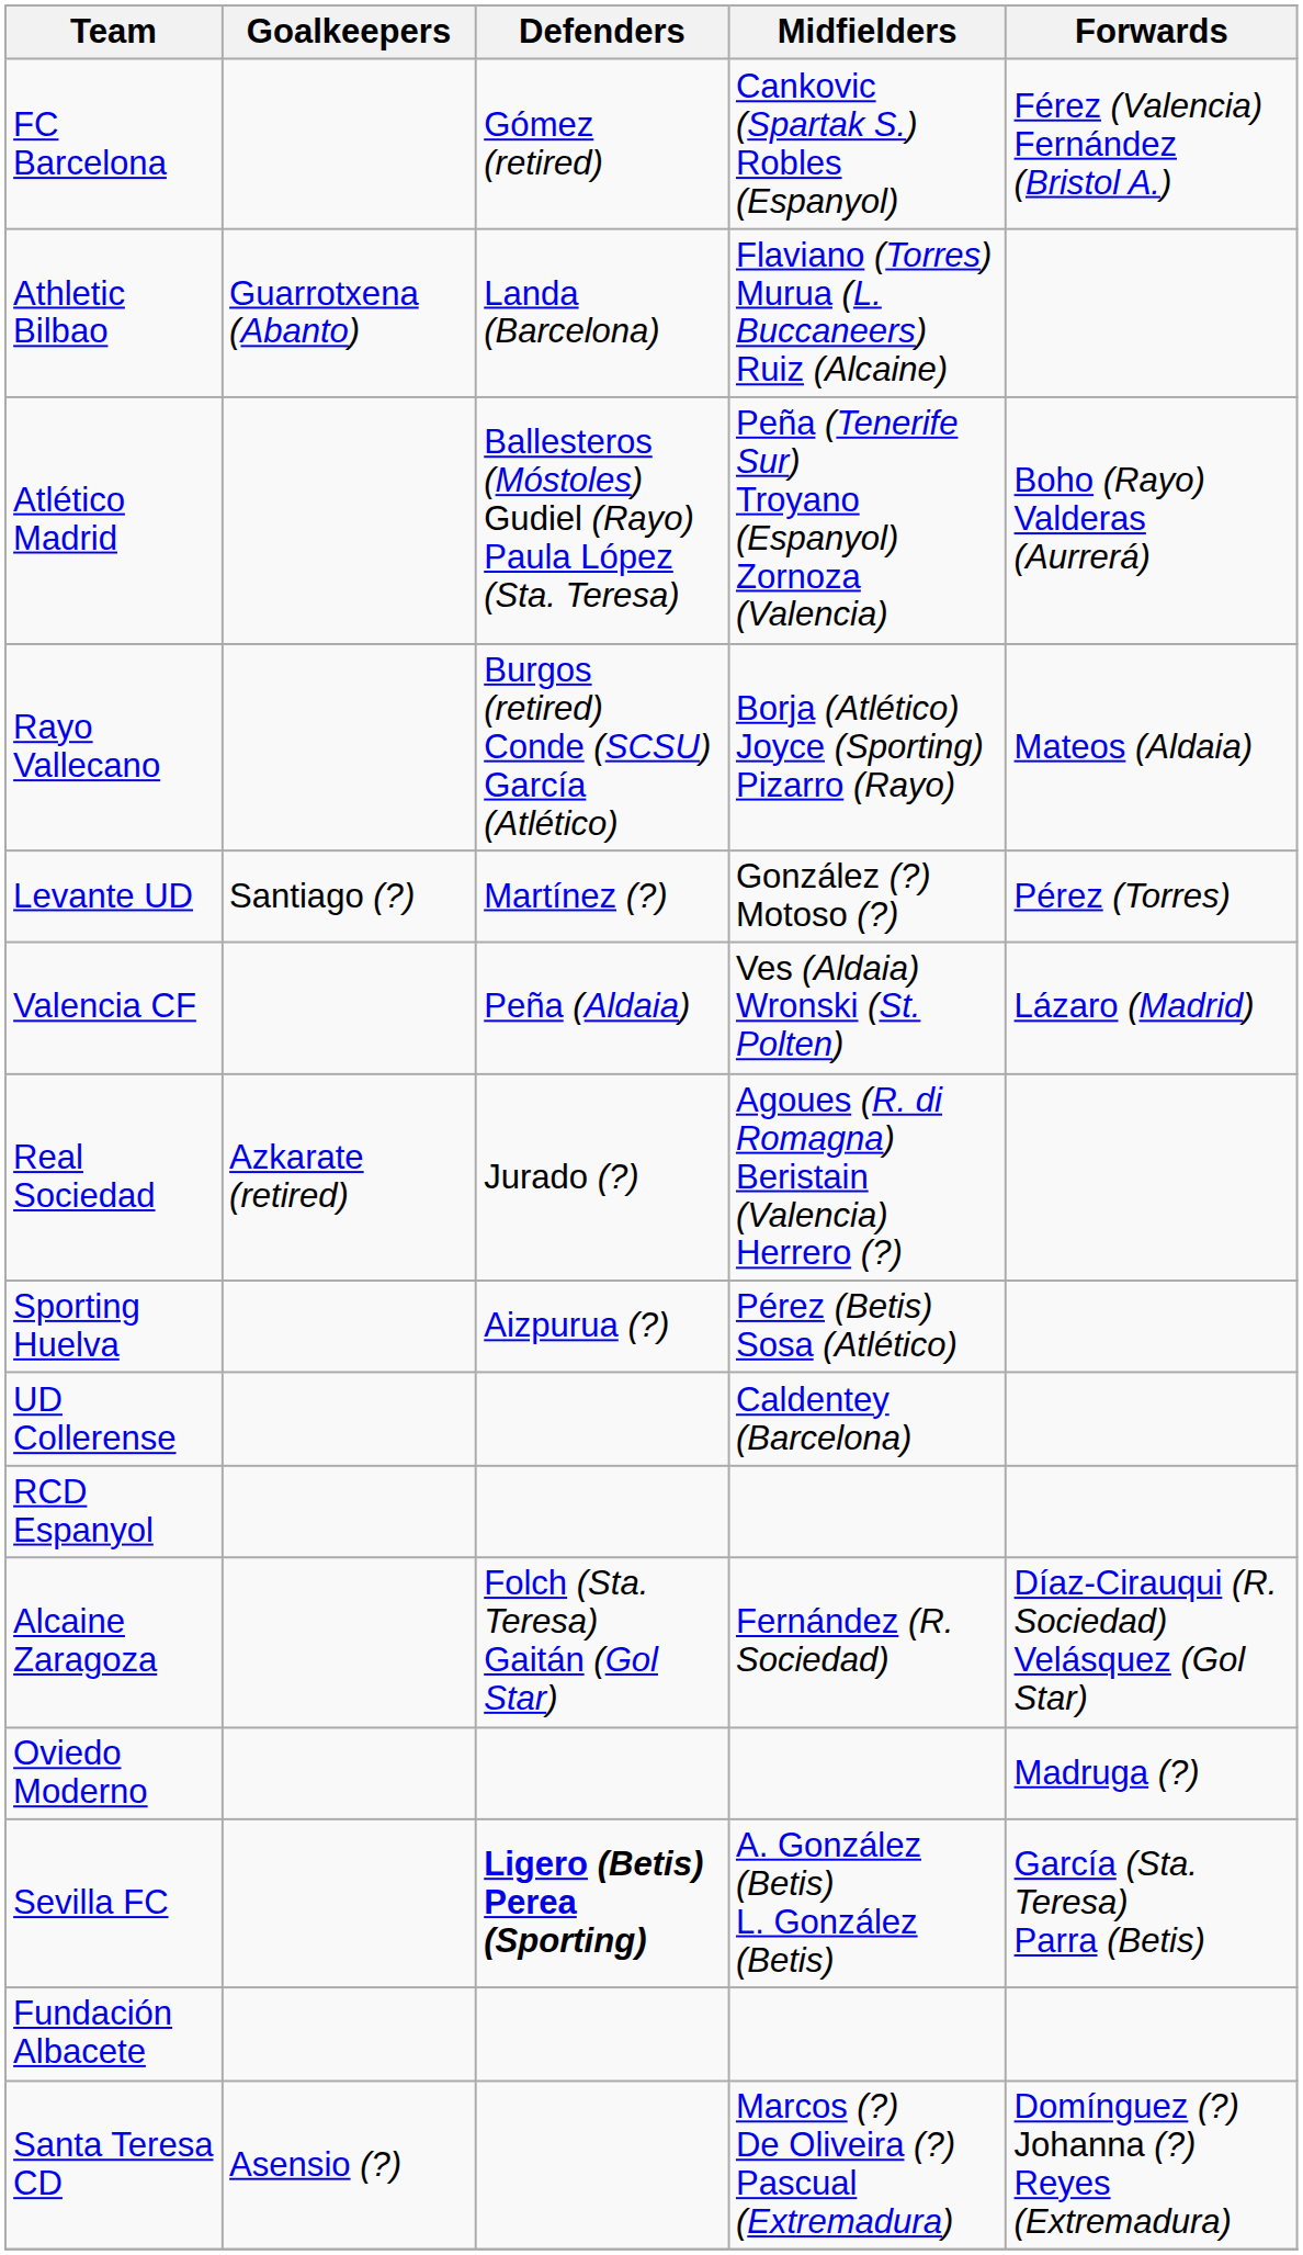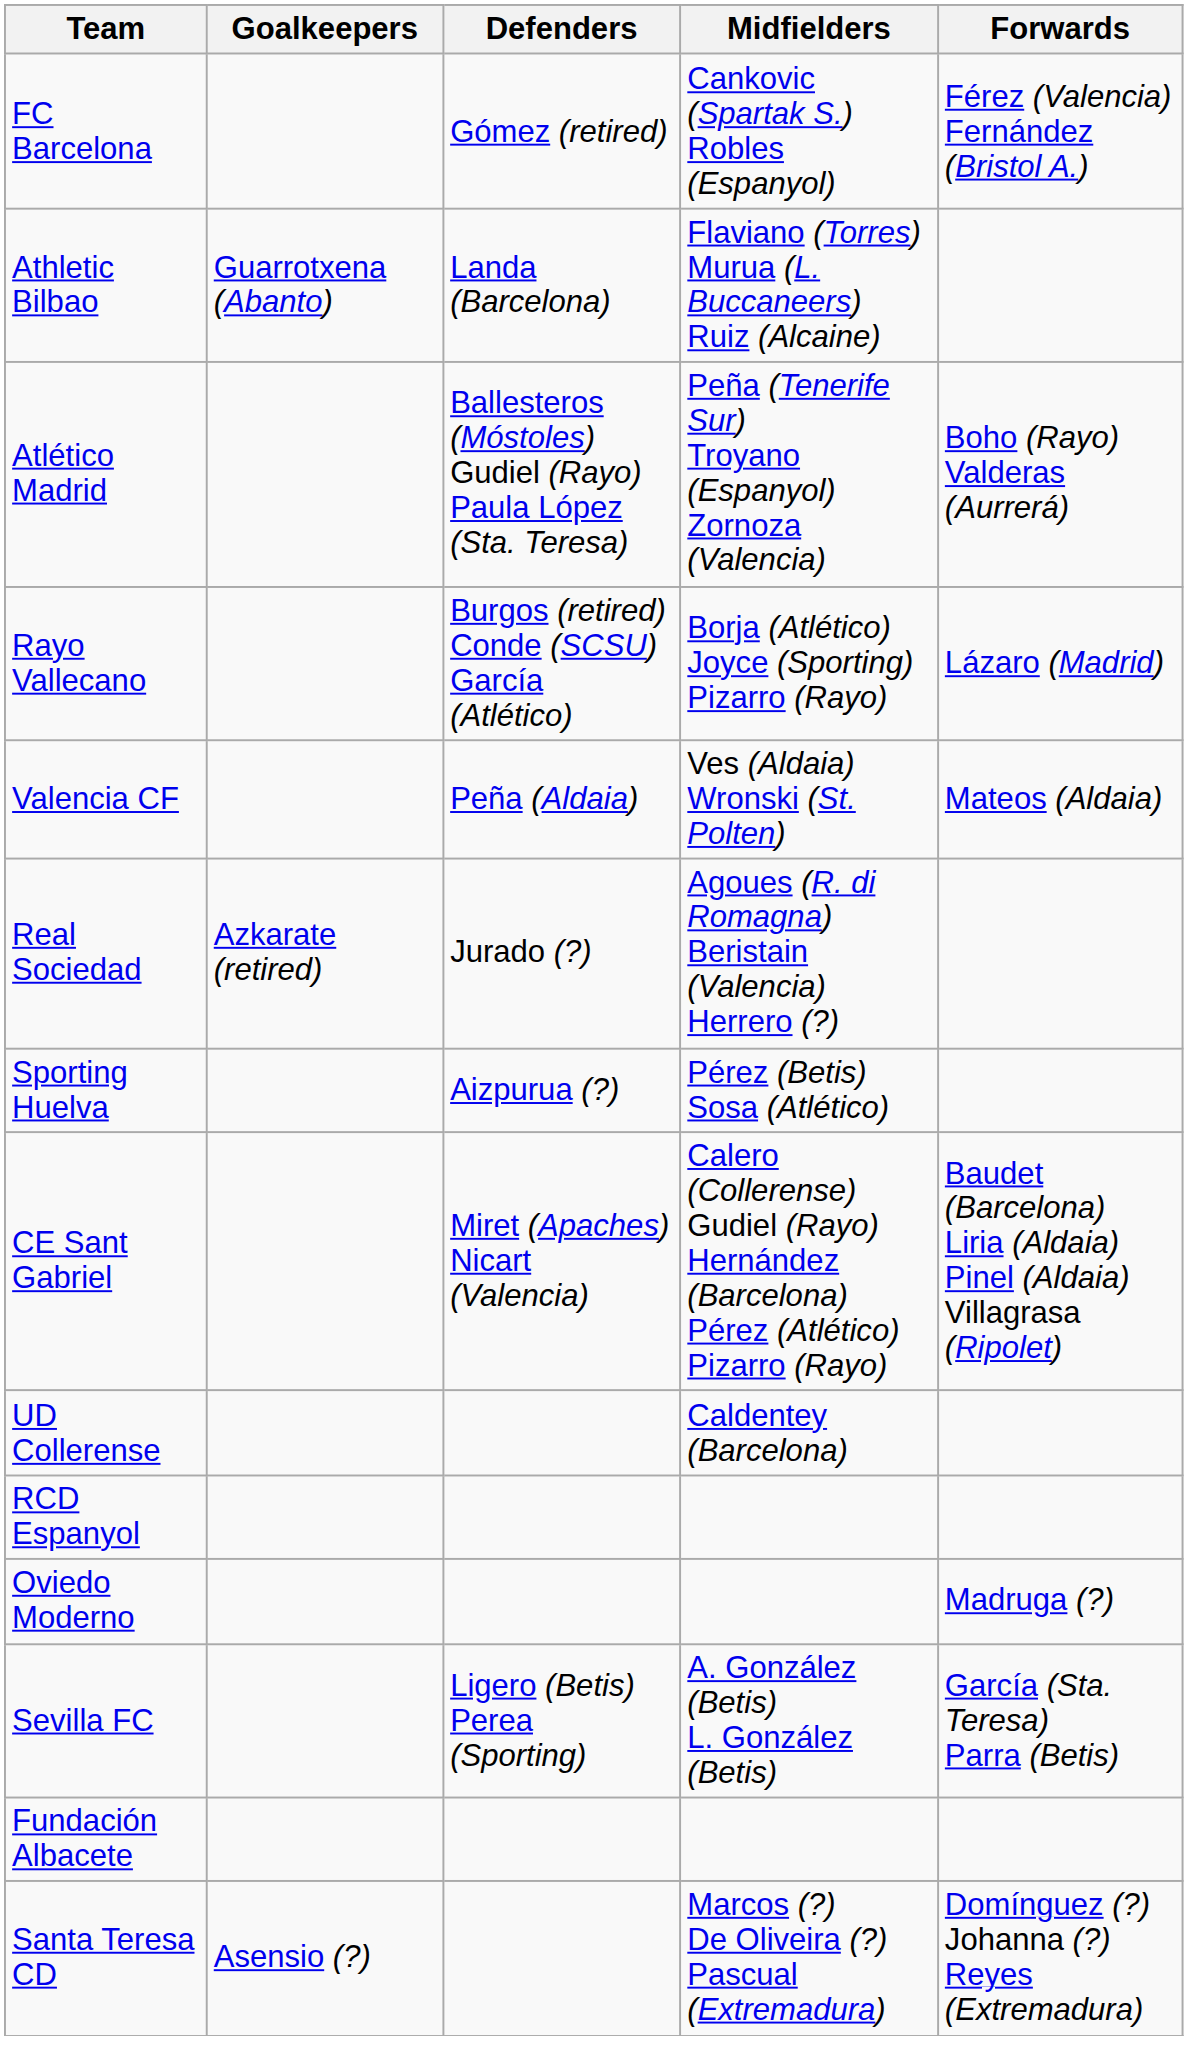Rayo Vallecano | Forwards: Mateos (Aldaia) -> Lázaro (Madrid)
- row: Levante UD | Santiago (?) | Martínez (?) | González (?) Motoso (?) | Pérez (Torres)
Valencia CF | Forwards: Lázaro (Madrid) -> Mateos (Aldaia)
+ row: CE Sant Gabriel | Miret (Apaches) Nicart (Valencia) | Calero (Collerense) Gudiel (Rayo) Hernández (Barcelona) Pérez (Atlético) Pizarro (Rayo) | Baudet (Barcelona) Liria (Aldaia) Pinel (Aldaia) Villagrasa (Ripolet)
- row: Alcaine Zaragoza | Folch (Sta. Teresa) Gaitán (Gol Star) | Fernández (R. Sociedad) | Díaz-Cirauqui (R. Sociedad) Velásquez (Gol Star)
Sevilla FC | Defenders: bold -> normal
